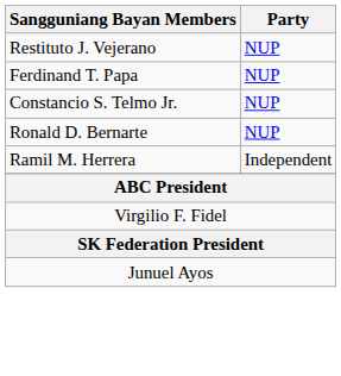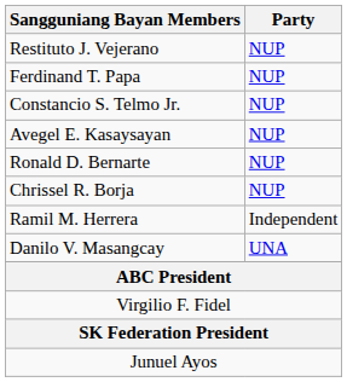+ row: Avegel E. Kasaysayan | NUP
+ row: Chrissel R. Borja | NUP
+ row: Danilo V. Masangcay | UNA
